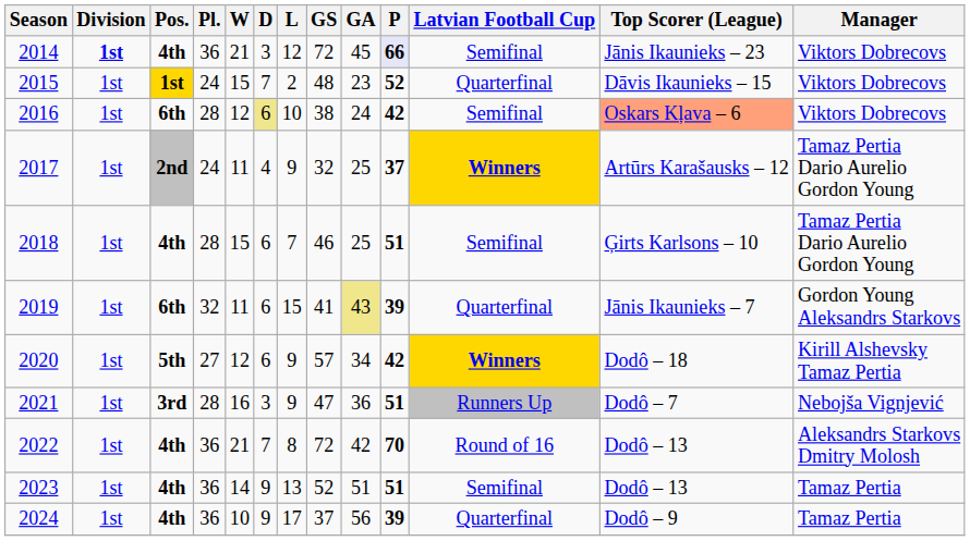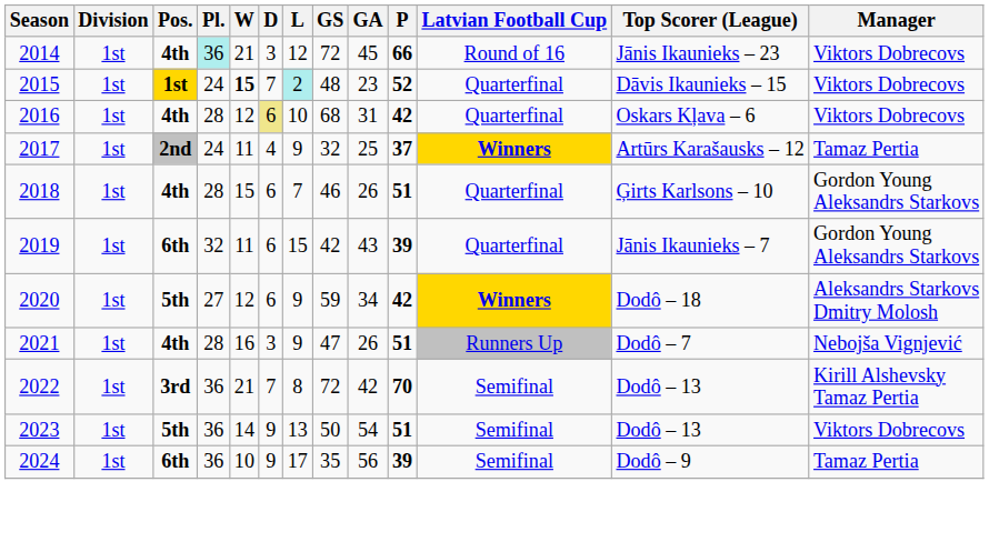2014 | Division: bold -> normal
2014 | Pl.: no background -> paleturquoise background
2014 | P: lavender background -> no background
2014 | Latvian Football Cup: Semifinal -> Round of 16
2015 | W: normal -> bold
2015 | L: no background -> paleturquoise background
2016 | Pos.: 6th -> 4th
2016 | GS: 38 -> 68
2016 | GA: 24 -> 31
2016 | Latvian Football Cup: Semifinal -> Quarterfinal
2016 | Top Scorer (League): lightsalmon background -> no background
2017 | Manager: Tamaz Pertia Dario Aurelio Gordon Young -> Tamaz Pertia
2018 | GA: 25 -> 26
2018 | Latvian Football Cup: Semifinal -> Quarterfinal
2018 | Manager: Tamaz Pertia Dario Aurelio Gordon Young -> Gordon Young Aleksandrs Starkovs
2019 | GS: 41 -> 42
2019 | GA: khaki background -> no background
2020 | GS: 57 -> 59
2020 | Manager: Kirill Alshevsky Tamaz Pertia -> Aleksandrs Starkovs Dmitry Molosh
2021 | Pos.: 3rd -> 4th
2021 | GA: 36 -> 26
2022 | Pos.: 4th -> 3rd
2022 | Latvian Football Cup: Round of 16 -> Semifinal
2022 | Manager: Aleksandrs Starkovs Dmitry Molosh -> Kirill Alshevsky Tamaz Pertia
2023 | Pos.: 4th -> 5th
2023 | GS: 52 -> 50
2023 | GA: 51 -> 54
2023 | Manager: Tamaz Pertia -> Viktors Dobrecovs
2024 | Pos.: 4th -> 6th
2024 | GS: 37 -> 35
2024 | Latvian Football Cup: Quarterfinal -> Semifinal
